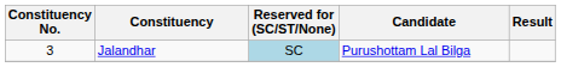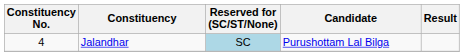Jalandhar | Constituency No.: 3 -> 4
